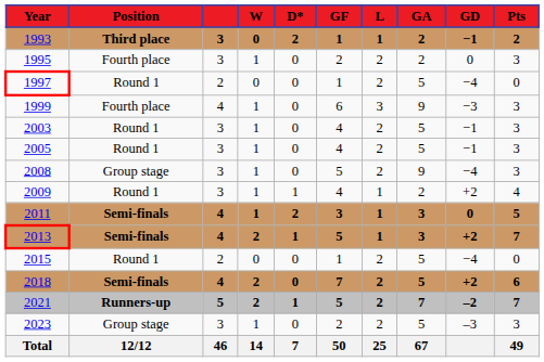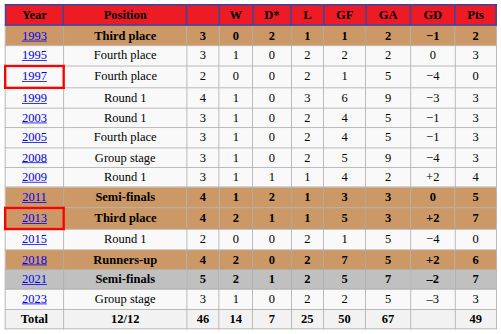columns swapped: L <-> GF
1997 | Position: Round 1 -> Fourth place
1999 | Position: Fourth place -> Round 1
2005 | Position: Round 1 -> Fourth place
2013 | Position: Semi-finals -> Third place
2018 | Position: Semi-finals -> Runners-up
2021 | Position: Runners-up -> Semi-finals
